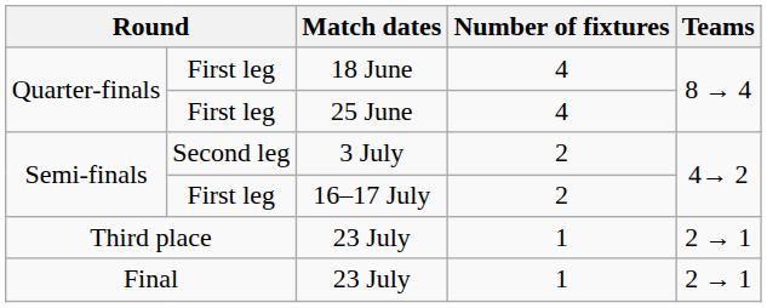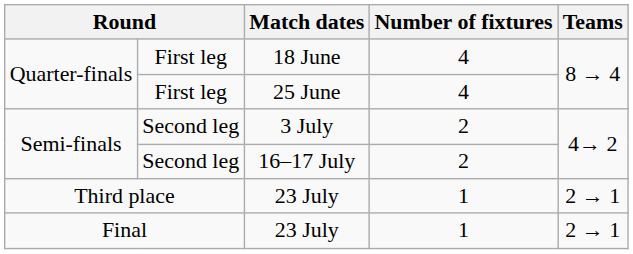16–17 July | column 2: First leg -> Second leg
